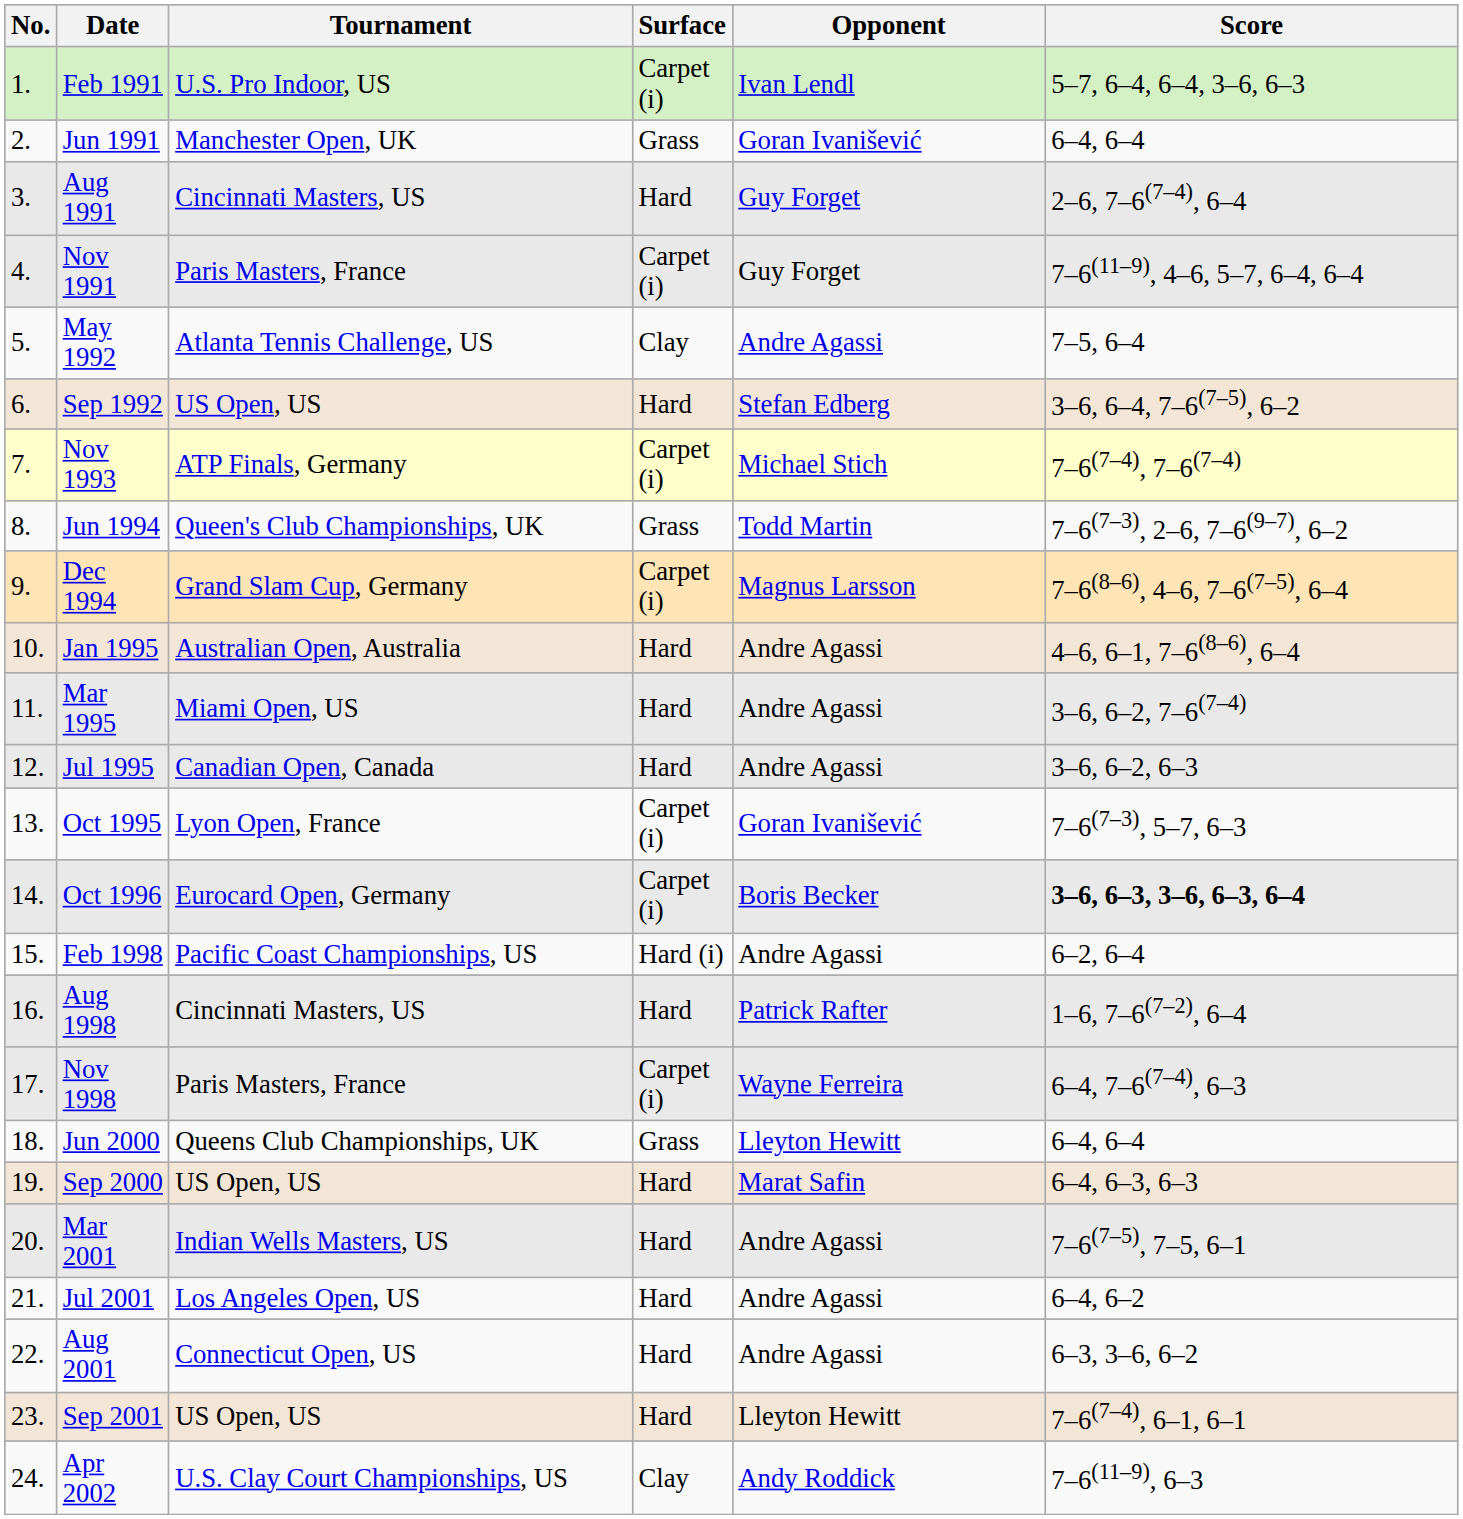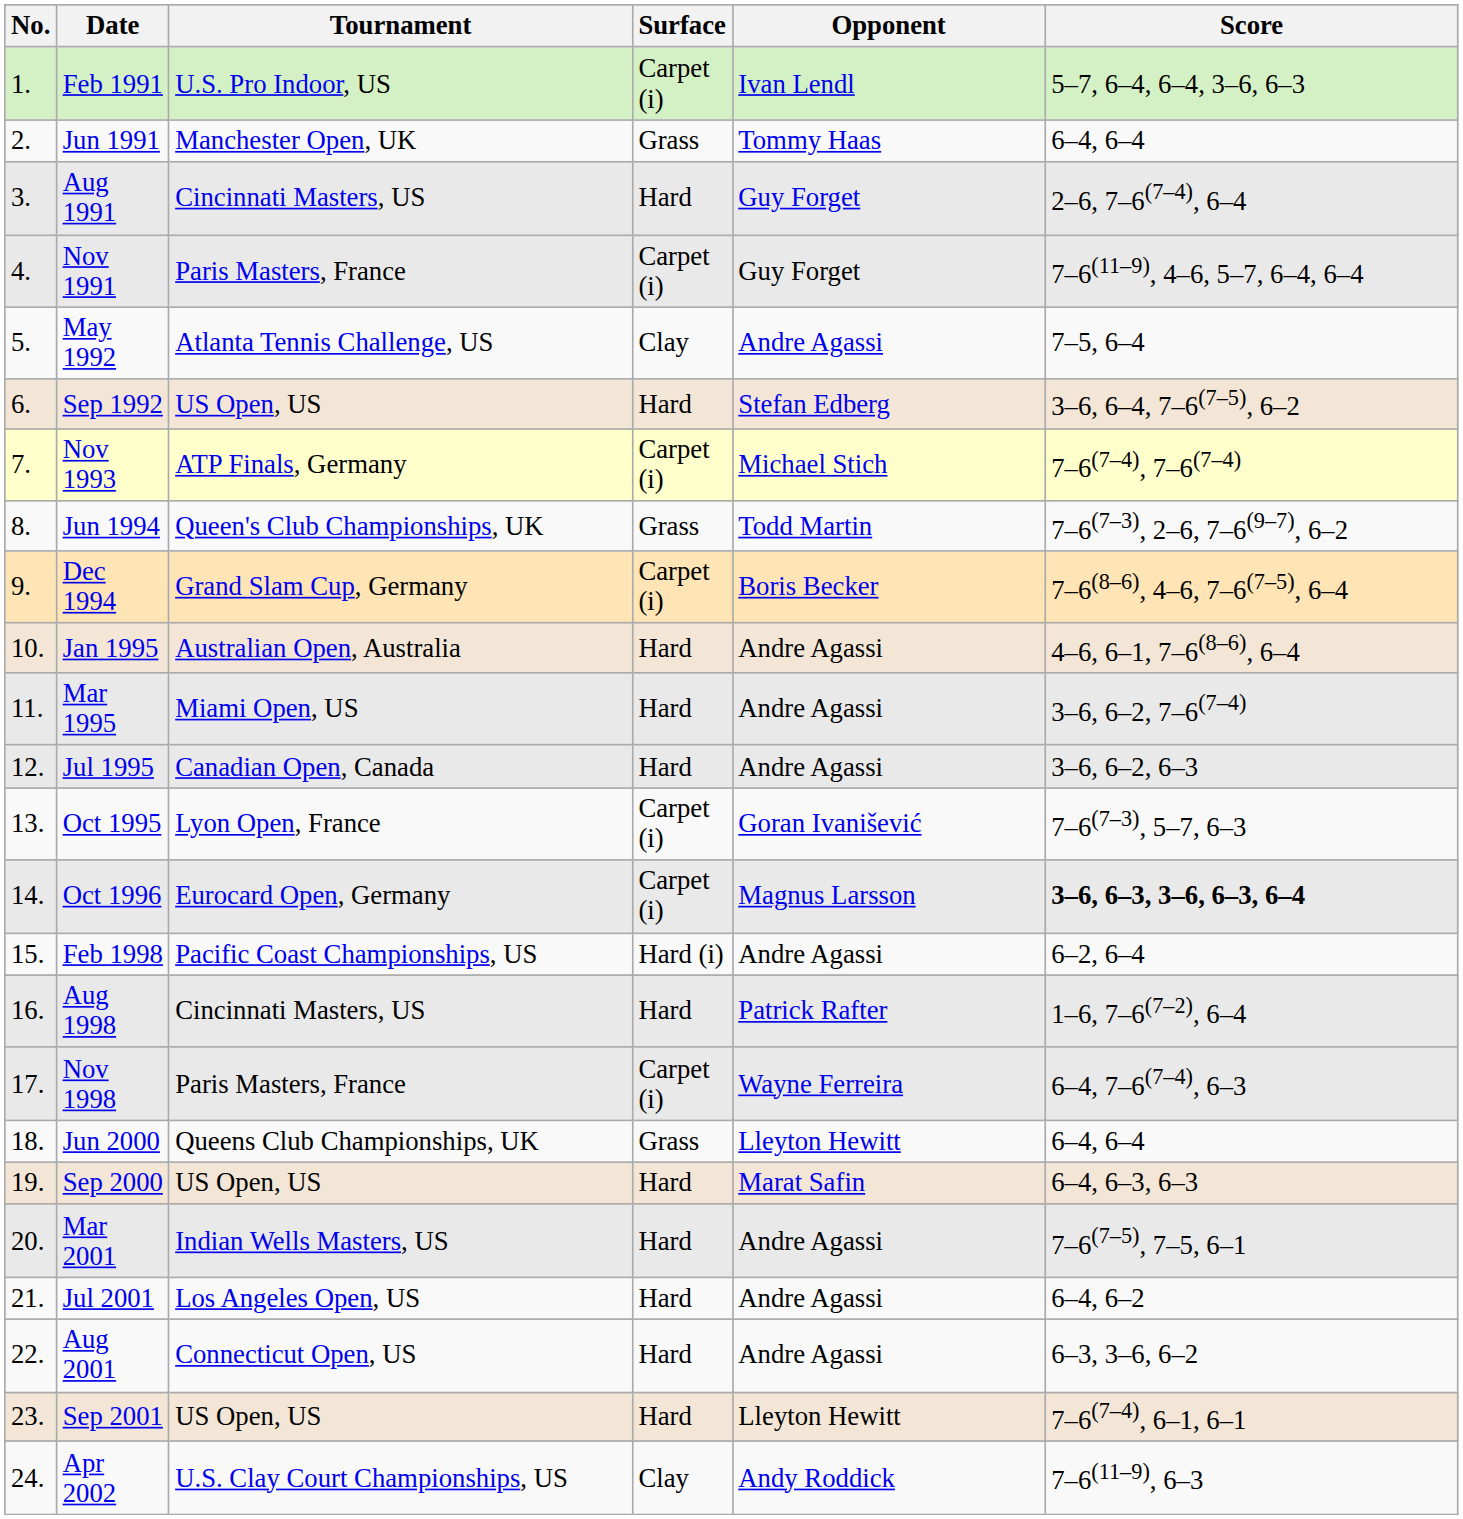Jun 1991 | Opponent: Goran Ivanišević -> Tommy Haas
Dec 1994 | Opponent: Magnus Larsson -> Boris Becker
Oct 1996 | Opponent: Boris Becker -> Magnus Larsson
